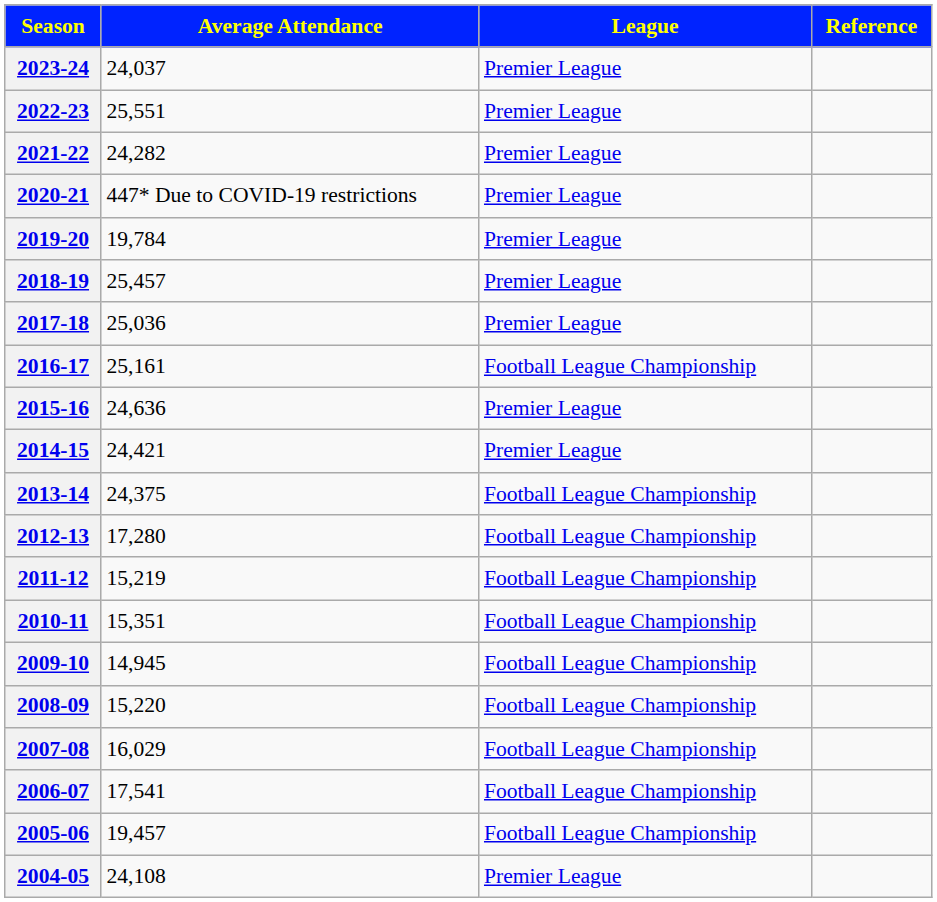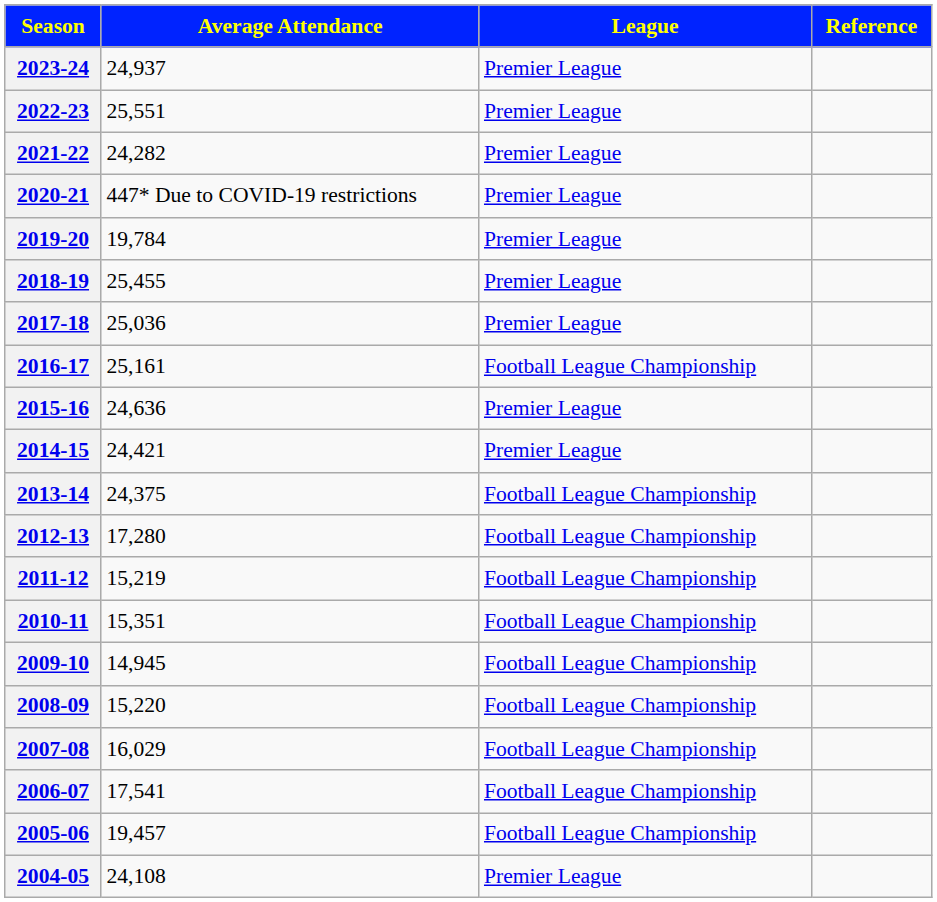2023-24 | Average Attendance: 24,037 -> 24,937
2018-19 | Average Attendance: 25,457 -> 25,455
